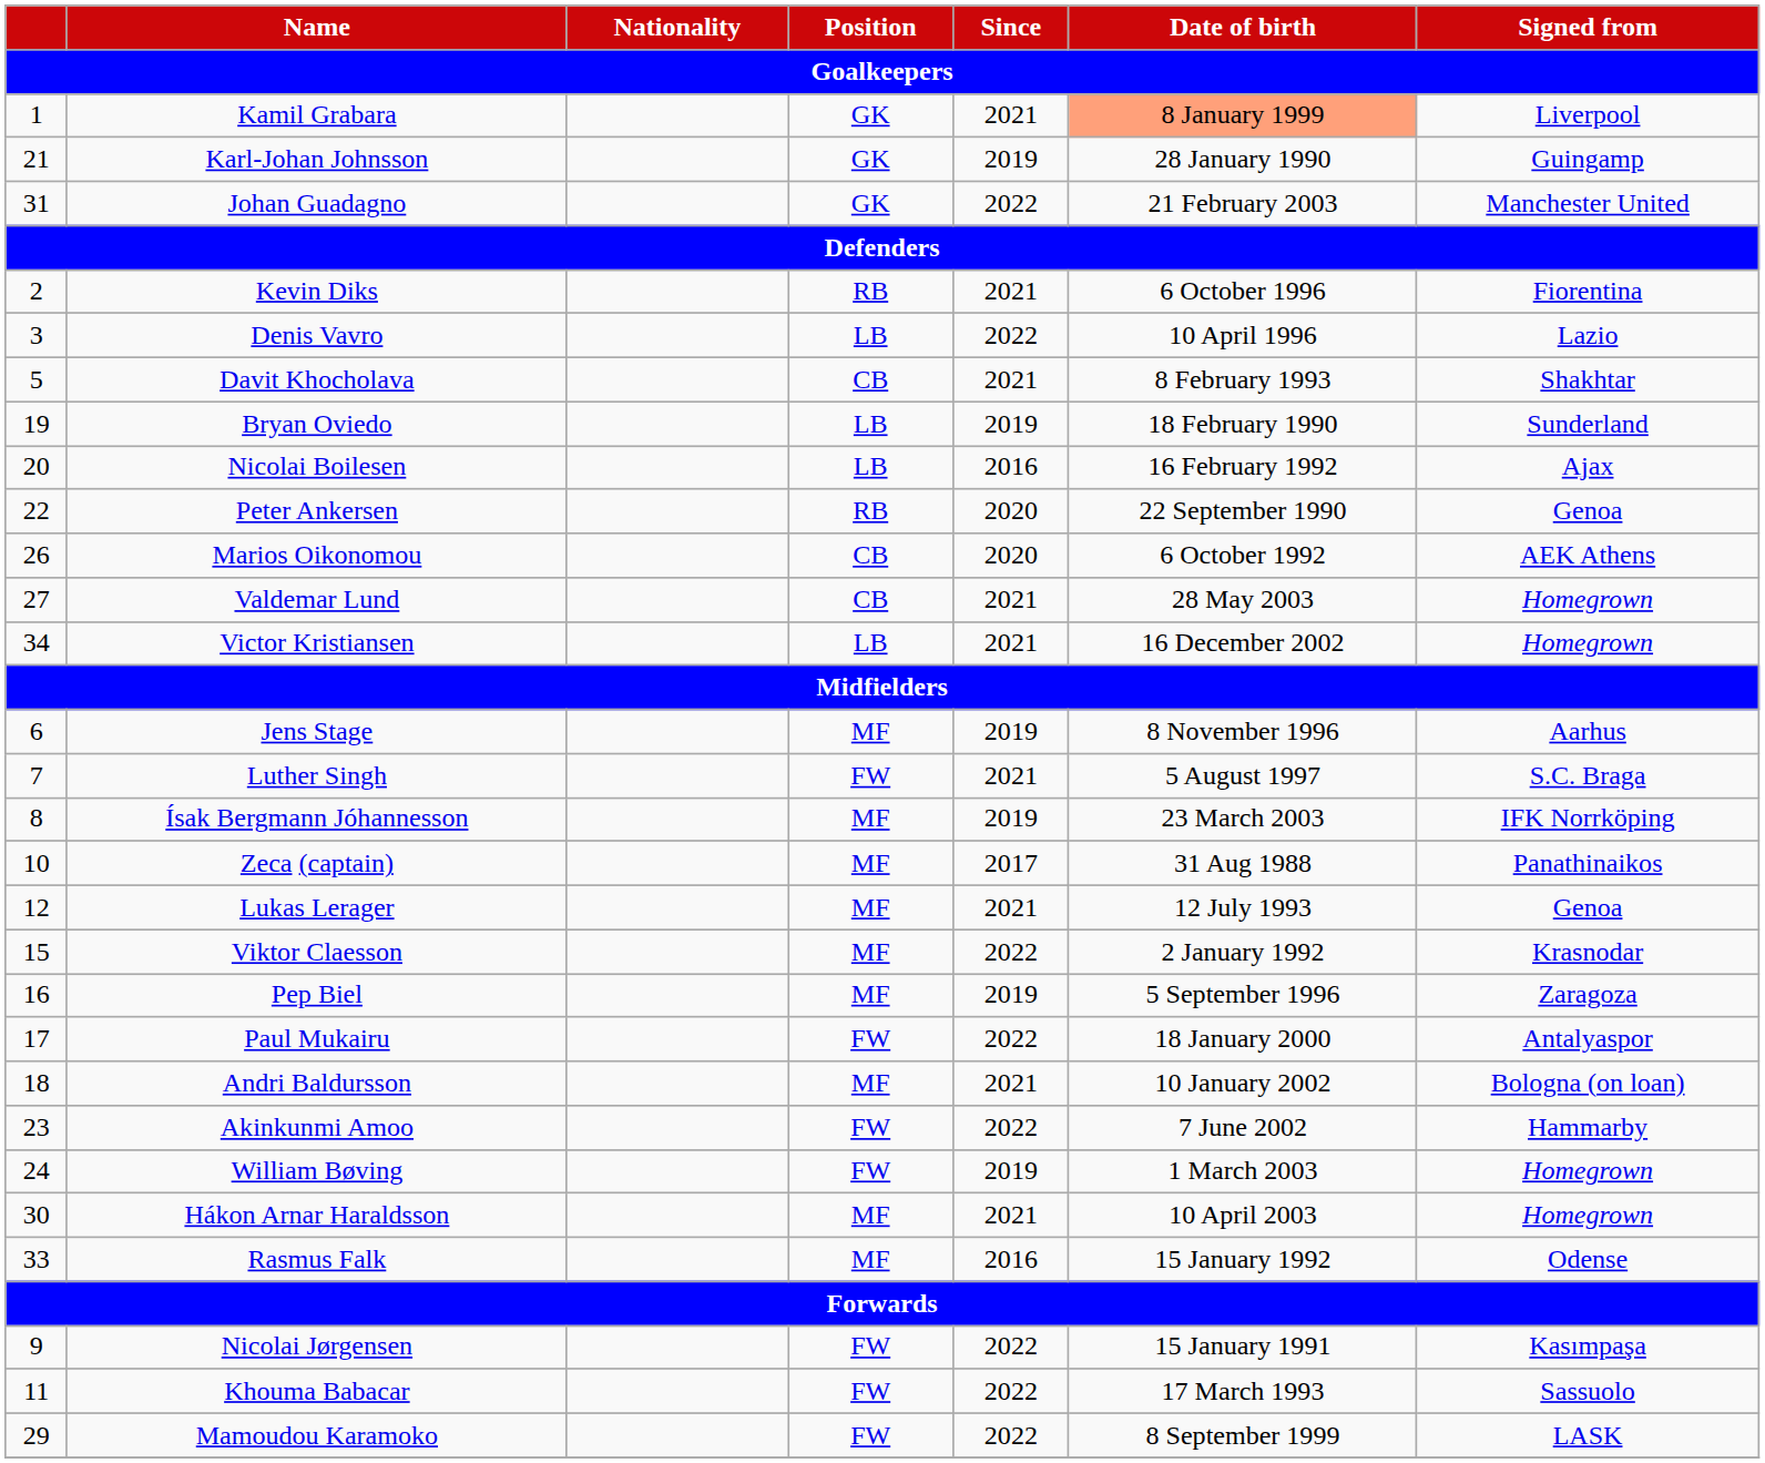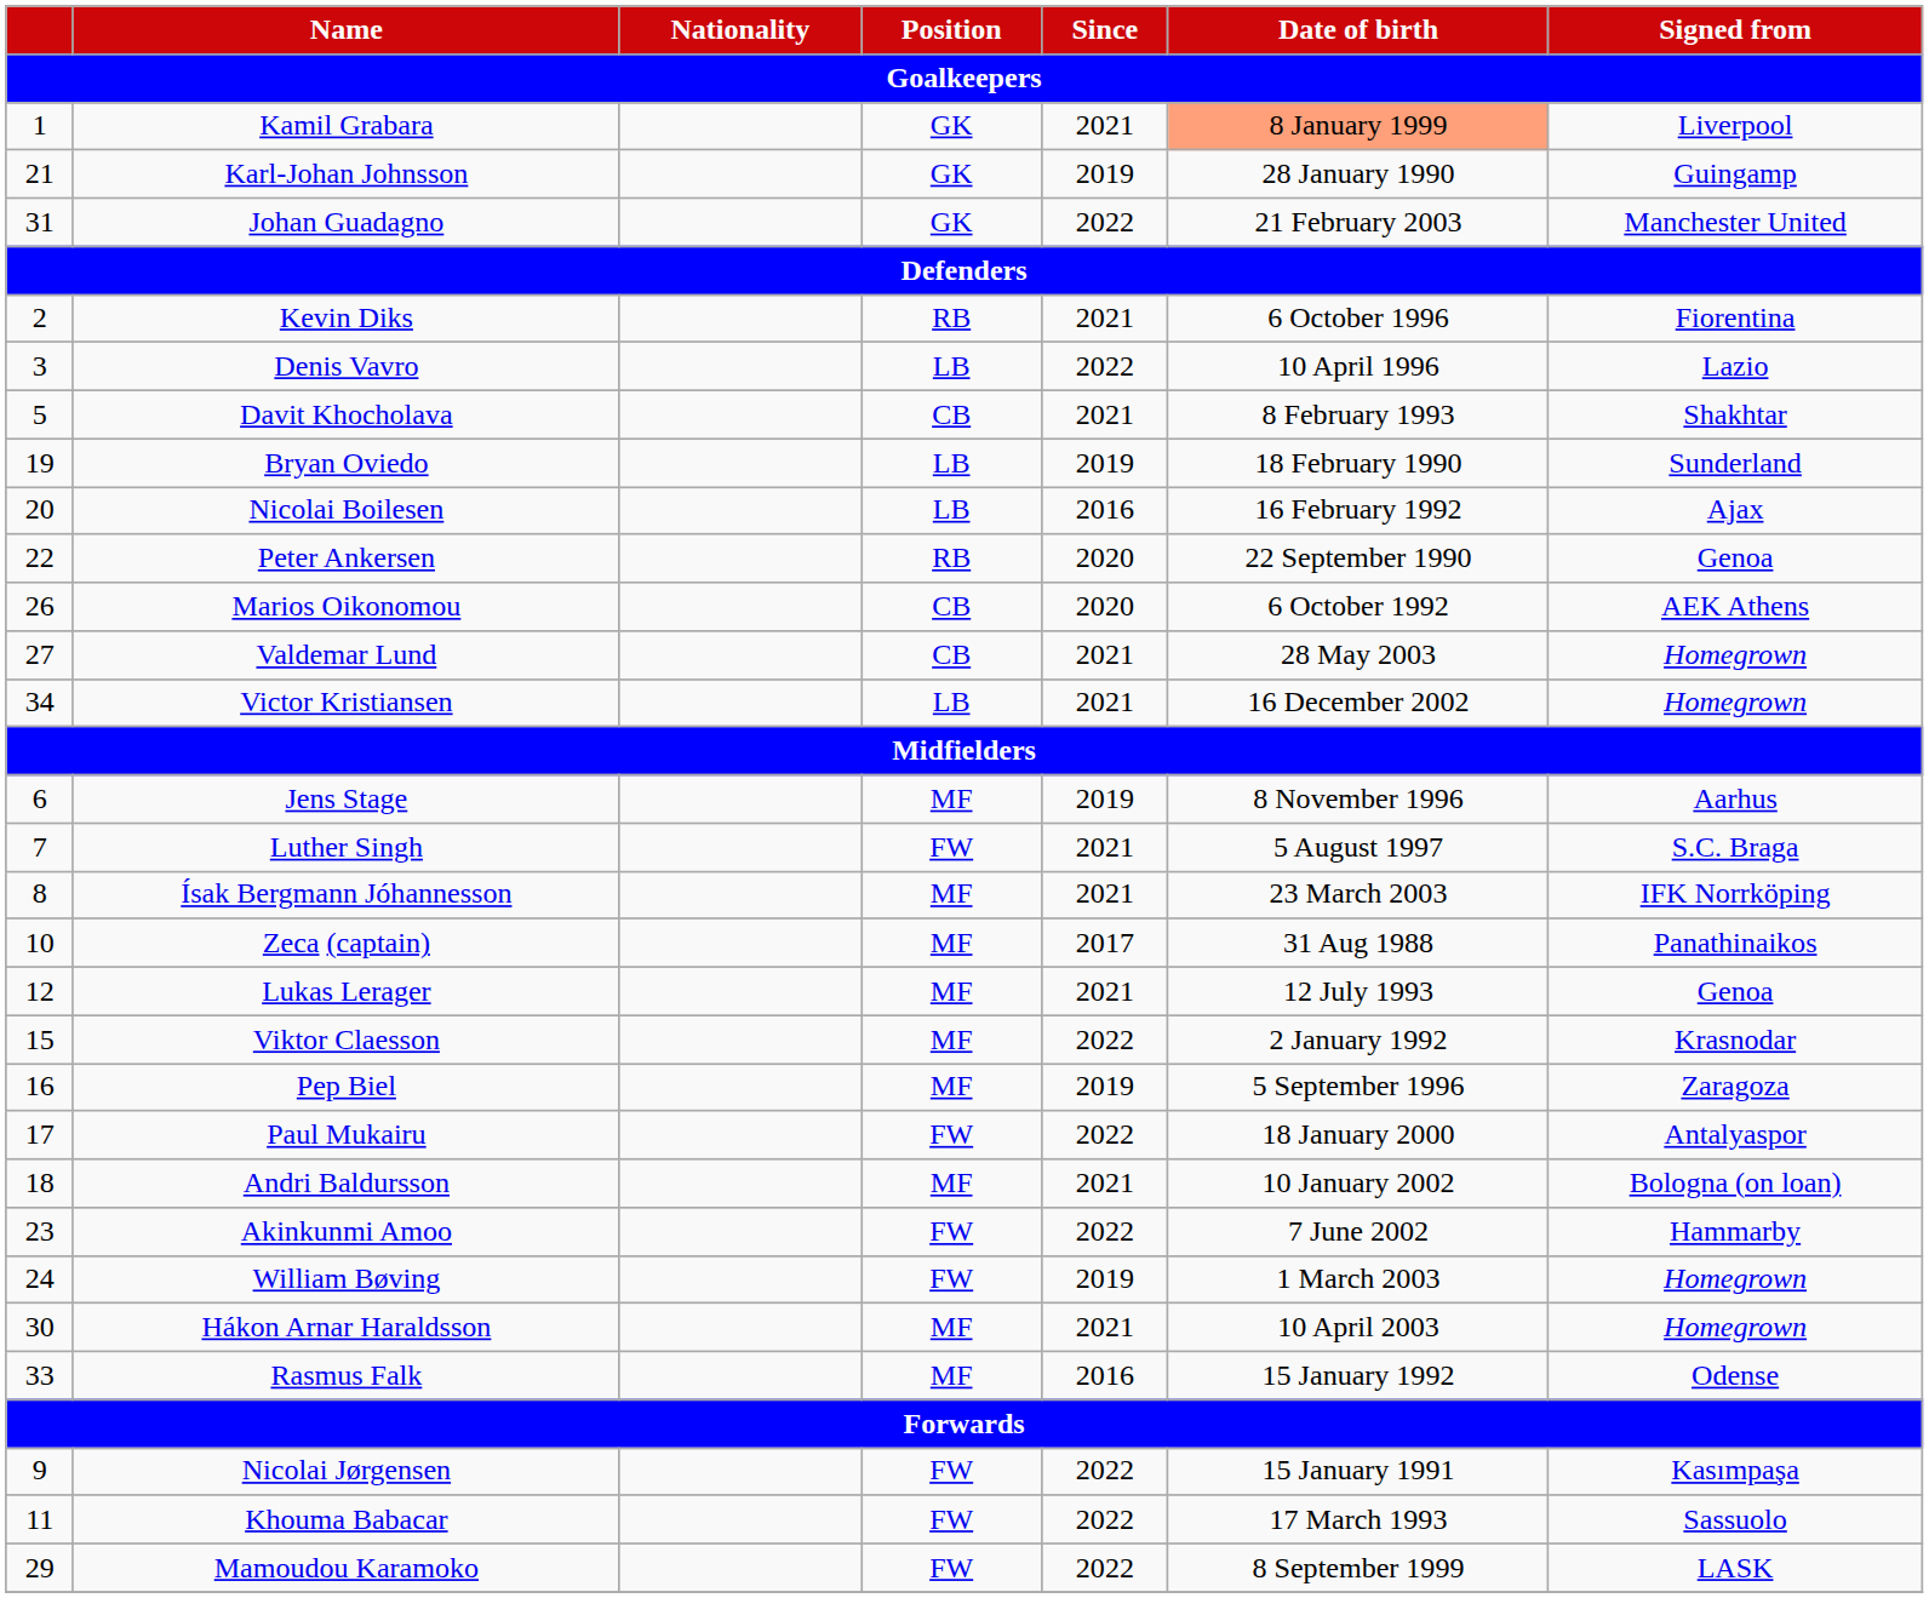Ísak Bergmann Jóhannesson | Since: 2019 -> 2021
